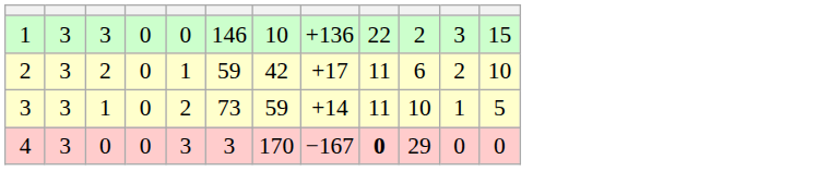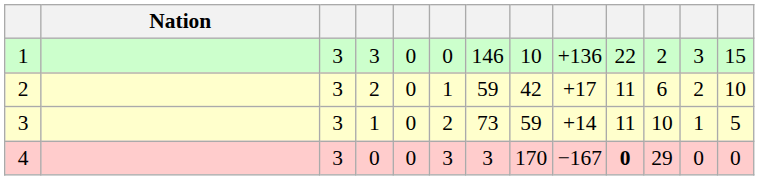+ column: Nation
